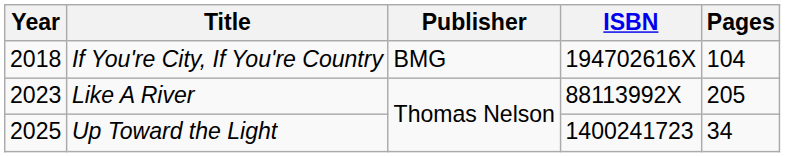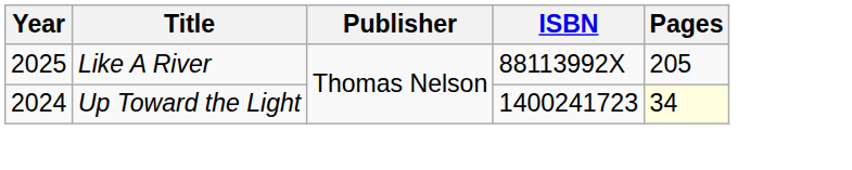- row: 2018 | If You're City, If You're Country | BMG | 194702616X | 104
Like A River | Year: 2023 -> 2025
Up Toward the Light | Year: 2025 -> 2024
Up Toward the Light | Pages: no background -> lightyellow background
